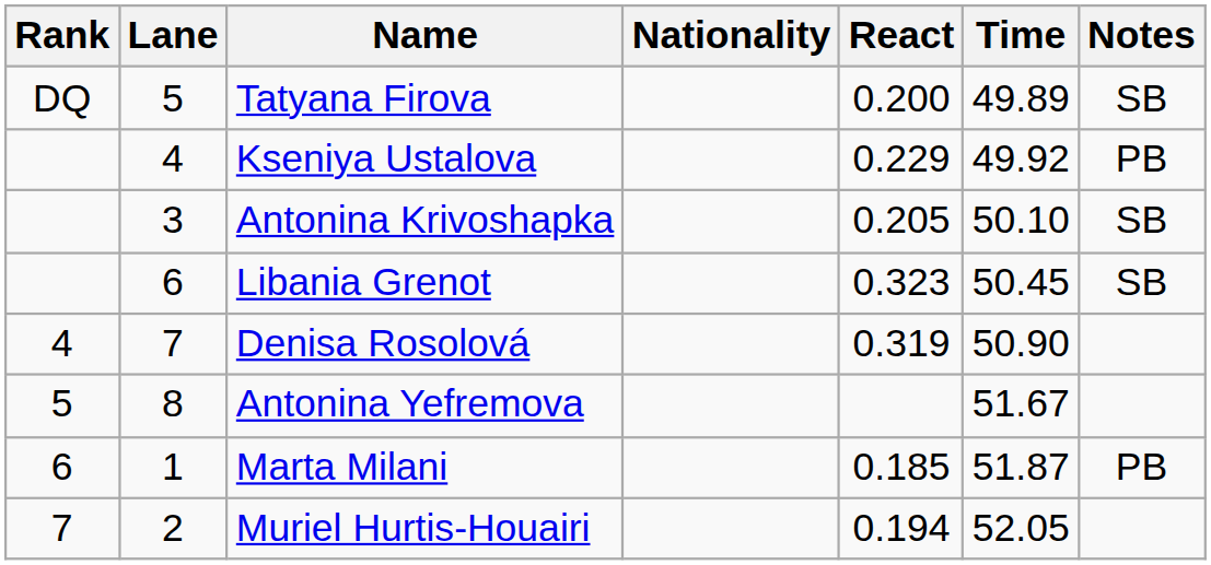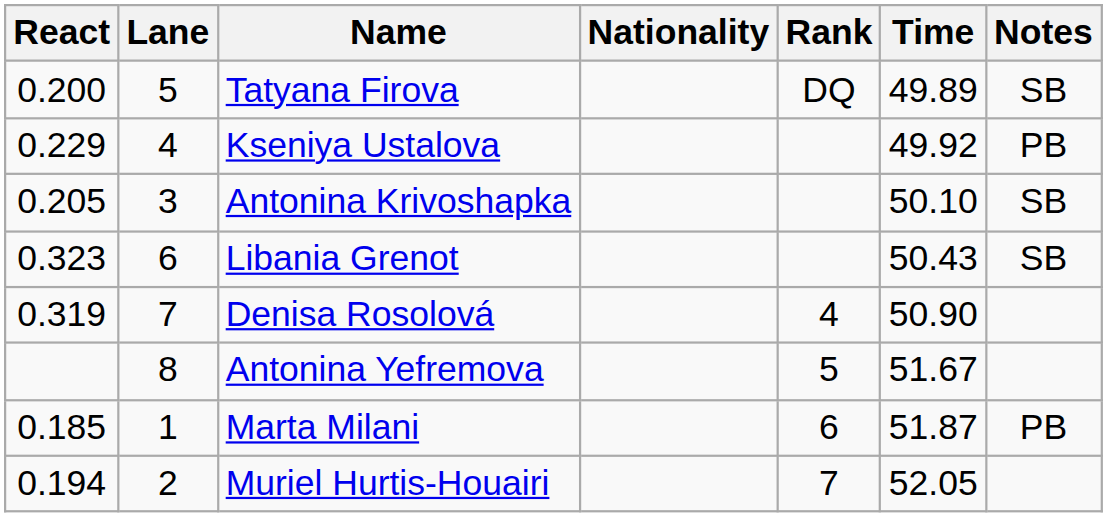columns swapped: Rank <-> React
Libania Grenot | Time: 50.45 -> 50.43
